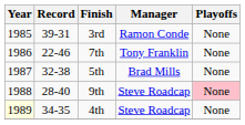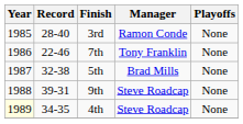3rd | Record: 39-31 -> 28-40
9th | Record: 28-40 -> 39-31
9th | Playoffs: pink background -> no background
